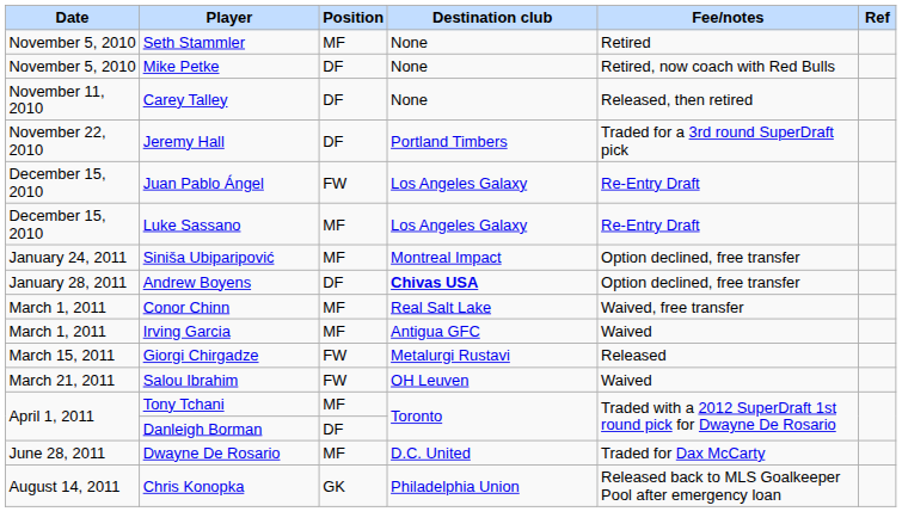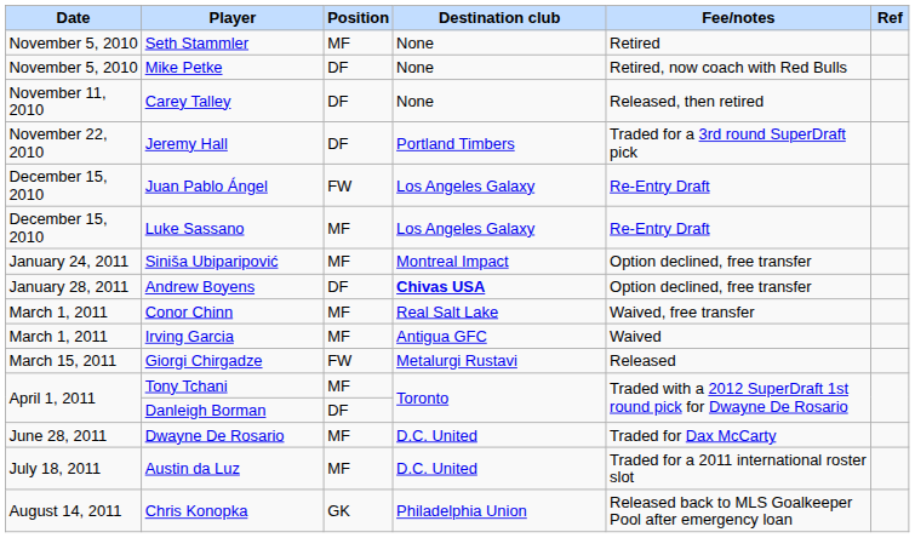- row: March 21, 2011 | Salou Ibrahim | FW | OH Leuven | Waived
+ row: July 18, 2011 | Austin da Luz | MF | D.C. United | Traded for a 2011 international roster slot
